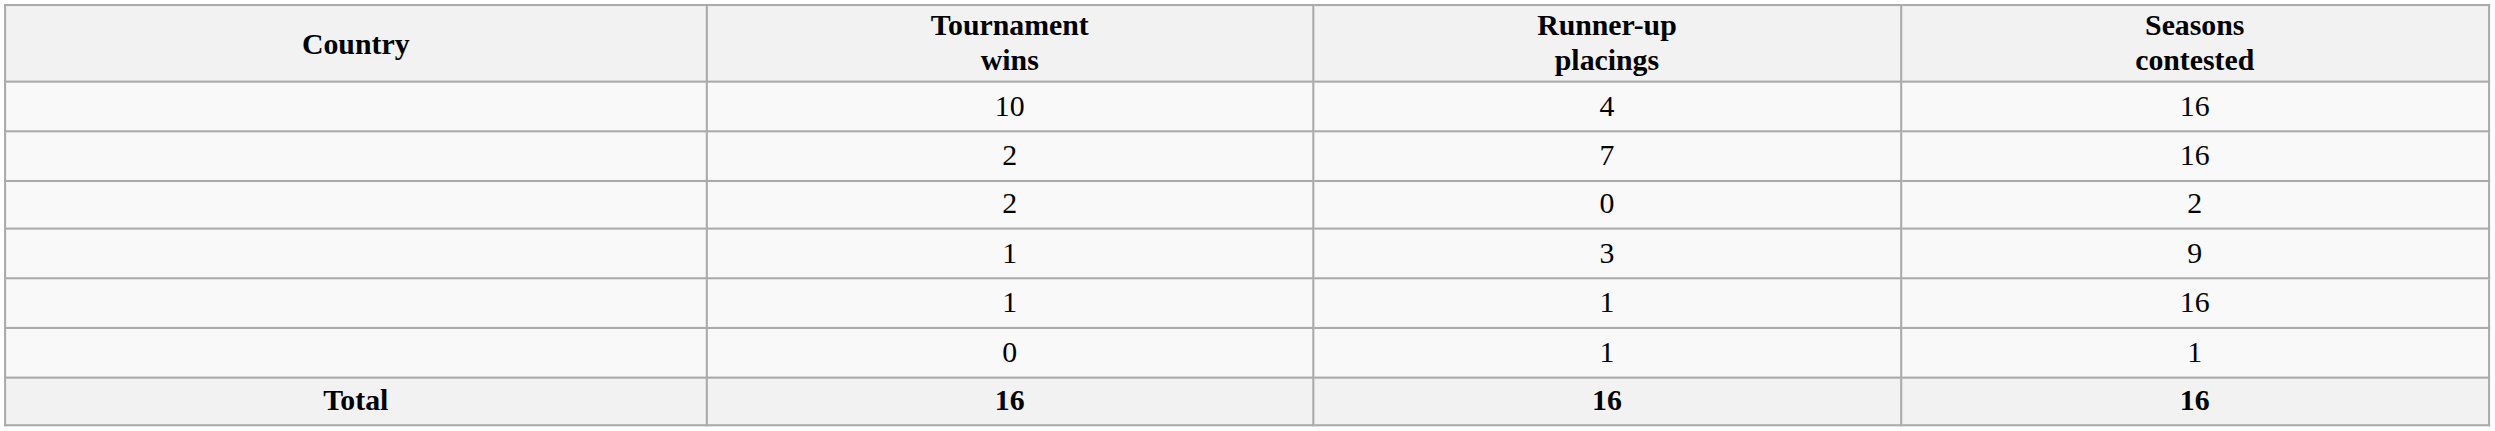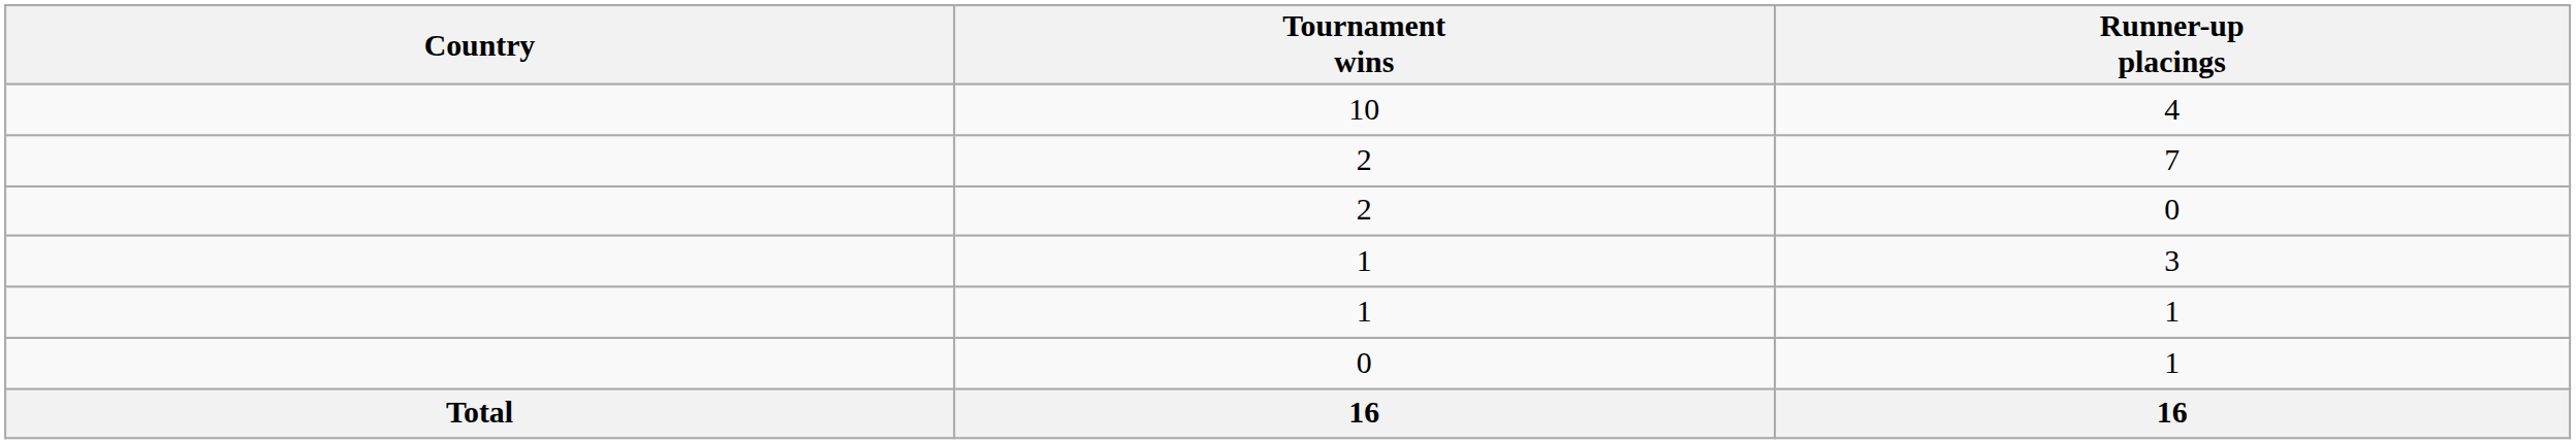- column: Seasons contested | 16 | 16 | 2 | 9 | 16 | 1 | 16
